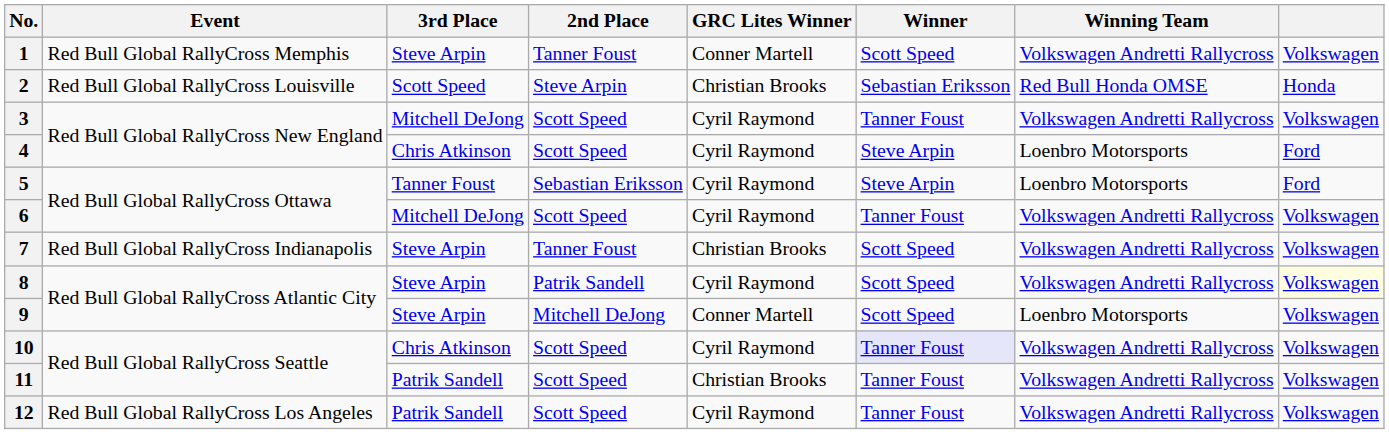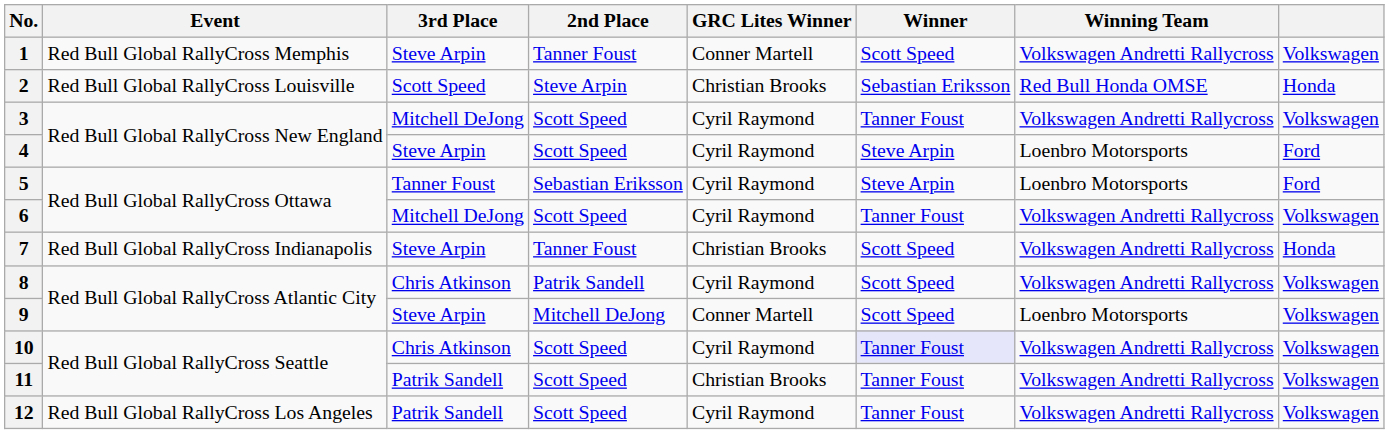4 | 3rd Place: Chris Atkinson -> Steve Arpin
7 | column 8: Volkswagen -> Honda
8 | 3rd Place: Steve Arpin -> Chris Atkinson
8 | column 8: lightyellow background -> no background
